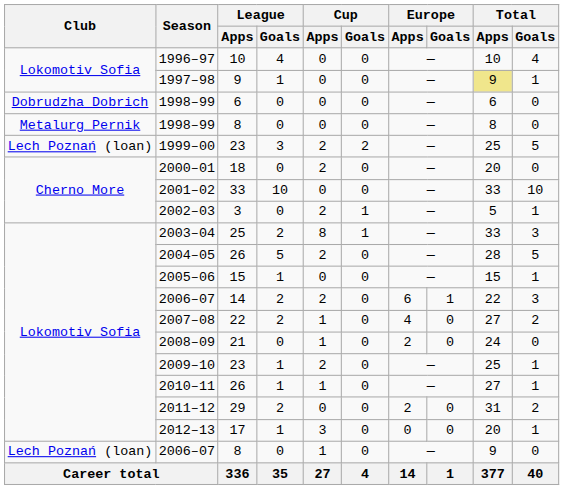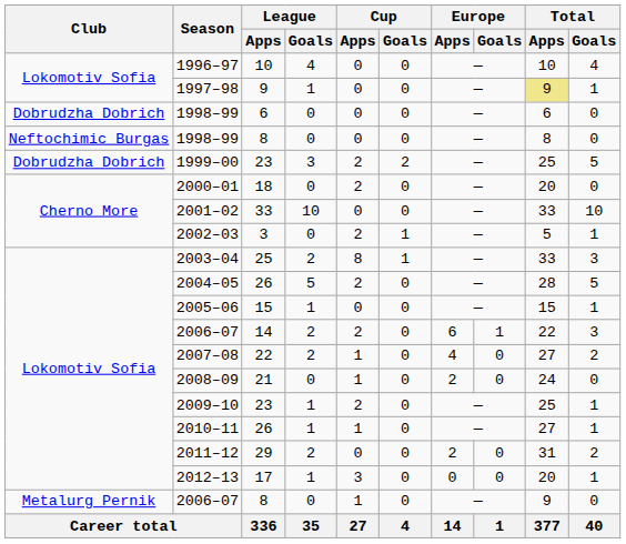1998–99 / 8 | Club: Metalurg Pernik -> Neftochimic Burgas
1999–00 | Club: Lech Poznań (loan) -> Dobrudzha Dobrich
2006–07 / 8 | Club: Lech Poznań (loan) -> Metalurg Pernik
